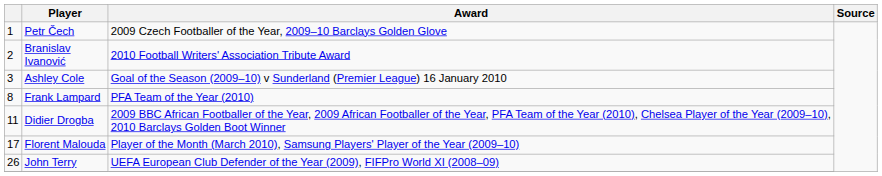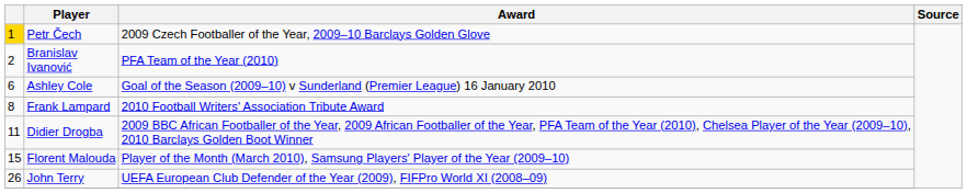Petr Čech | column 1: no background -> gold background
Branislav Ivanović | Award: 2010 Football Writers' Association Tribute Award -> PFA Team of the Year (2010)
Ashley Cole | column 1: 3 -> 6
Frank Lampard | Award: PFA Team of the Year (2010) -> 2010 Football Writers' Association Tribute Award
Florent Malouda | column 1: 17 -> 15
